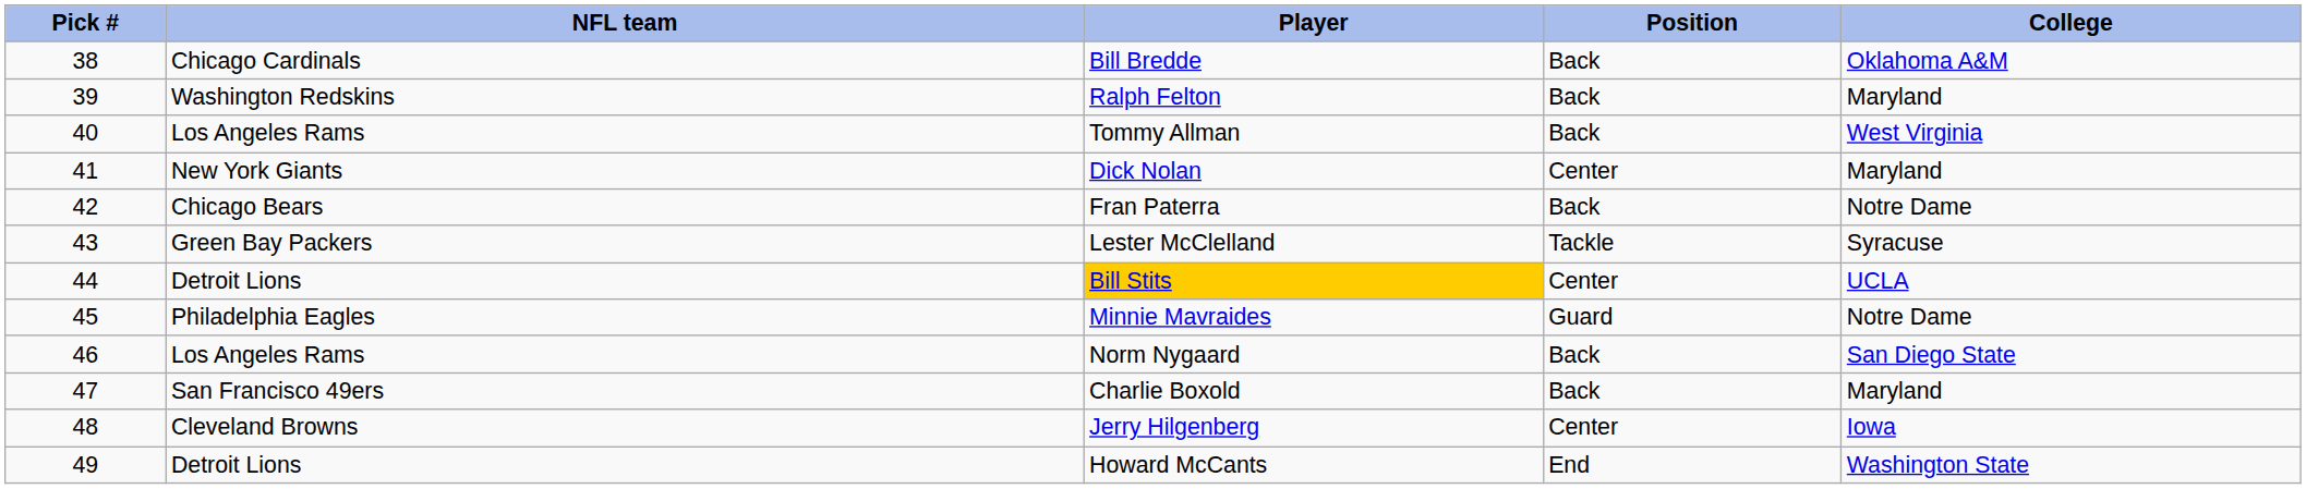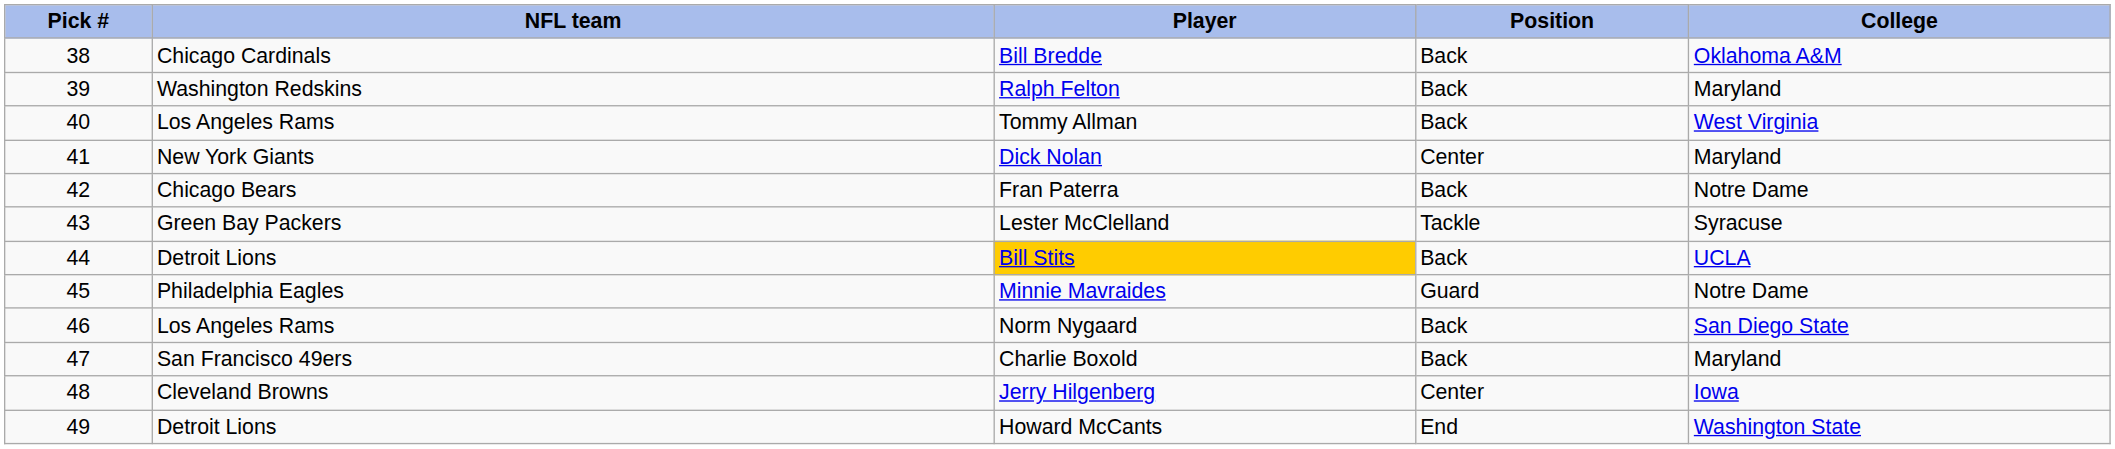Bill Stits | Position: Center -> Back
